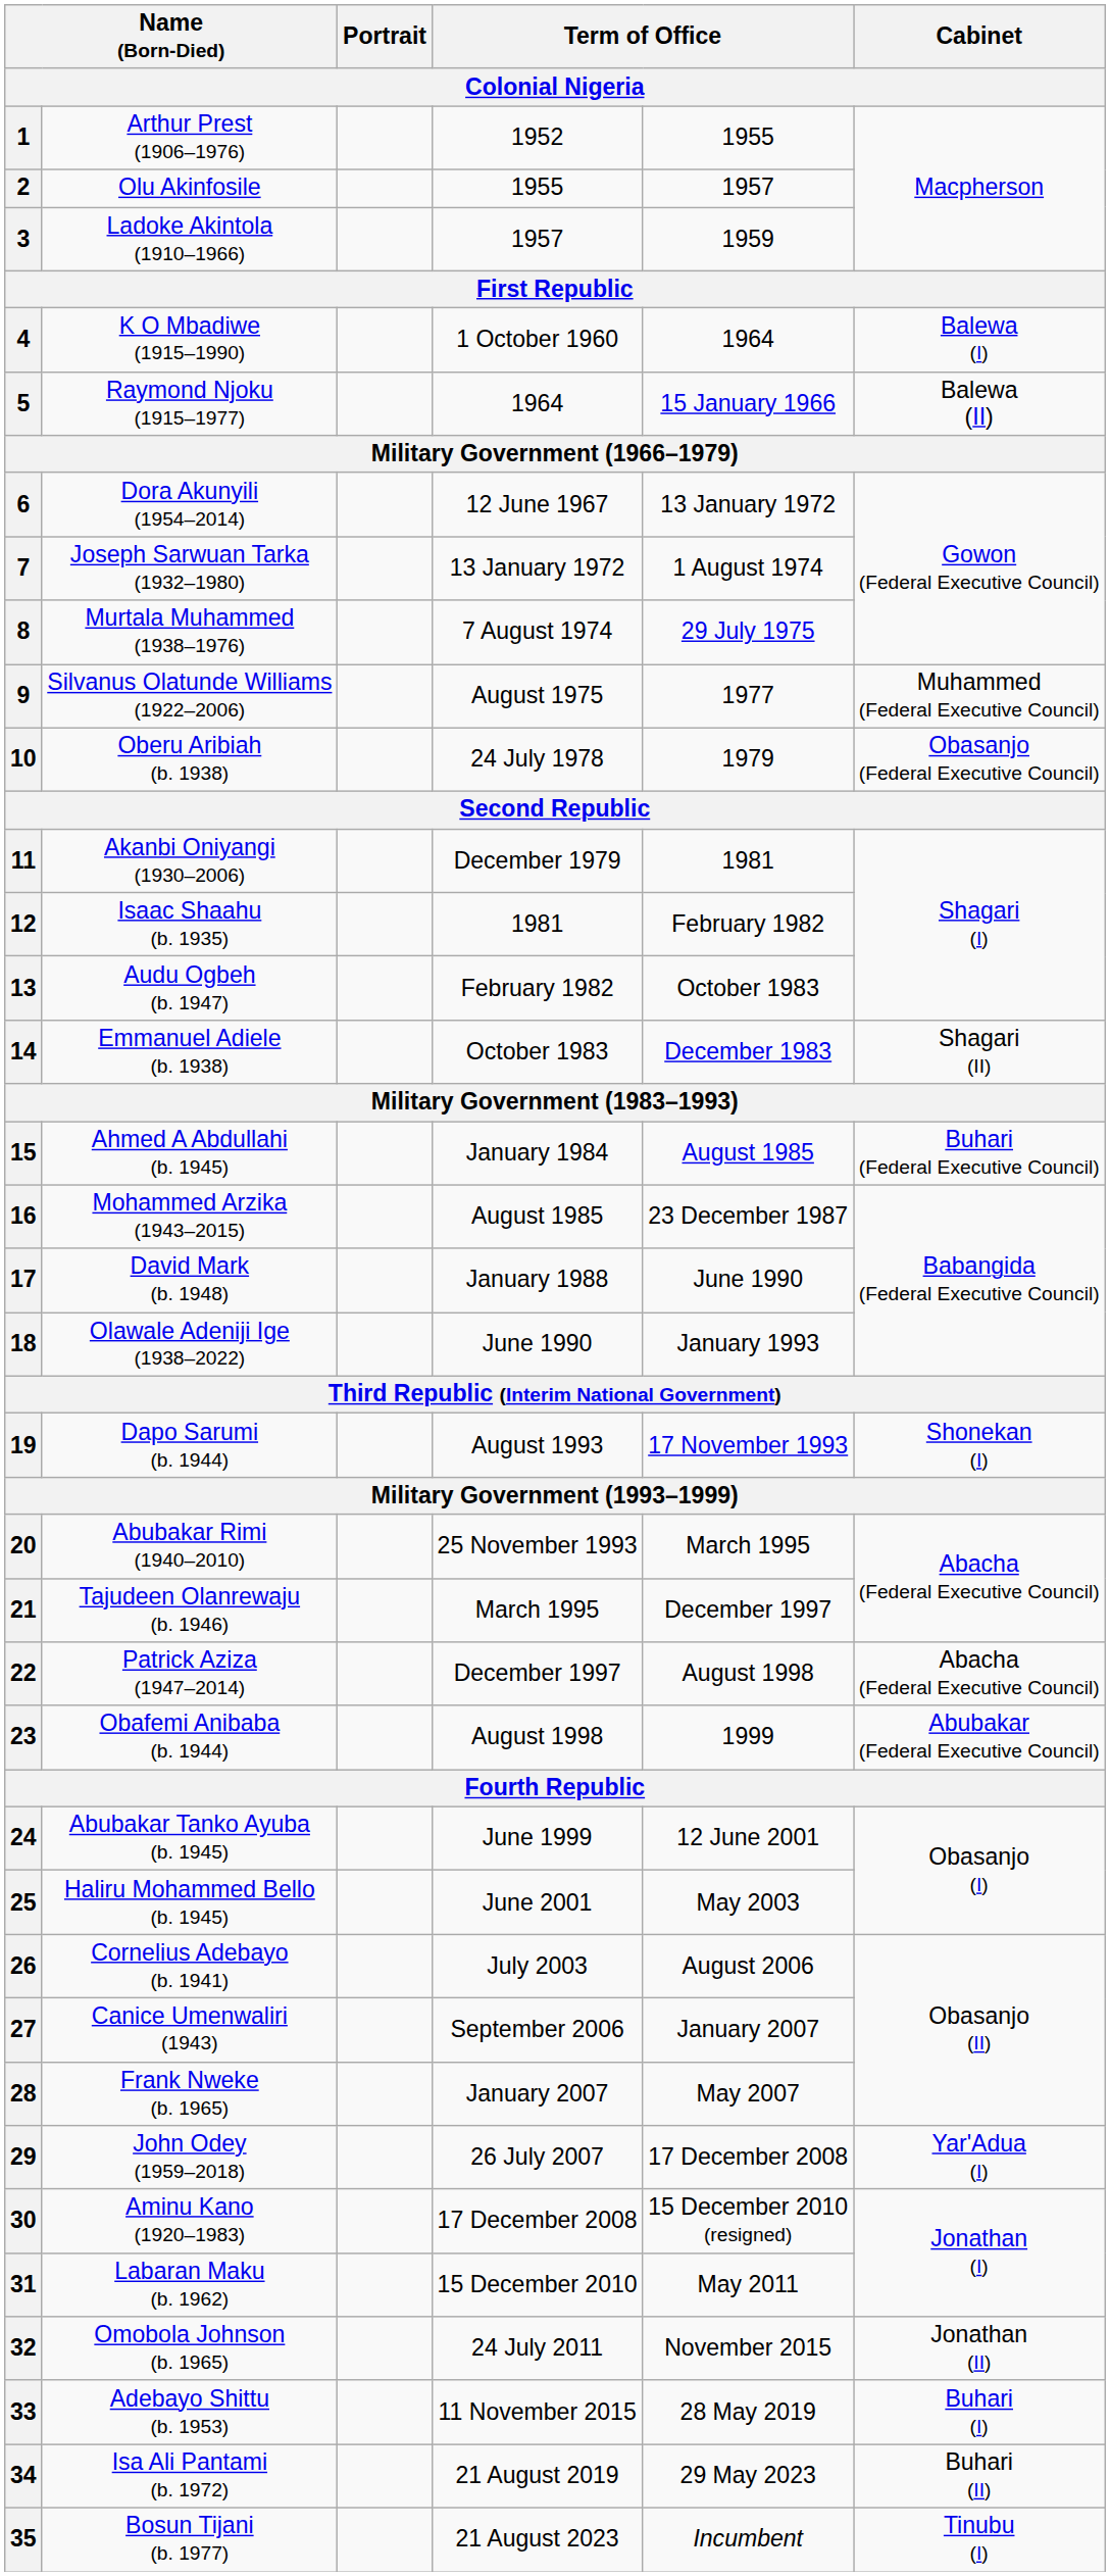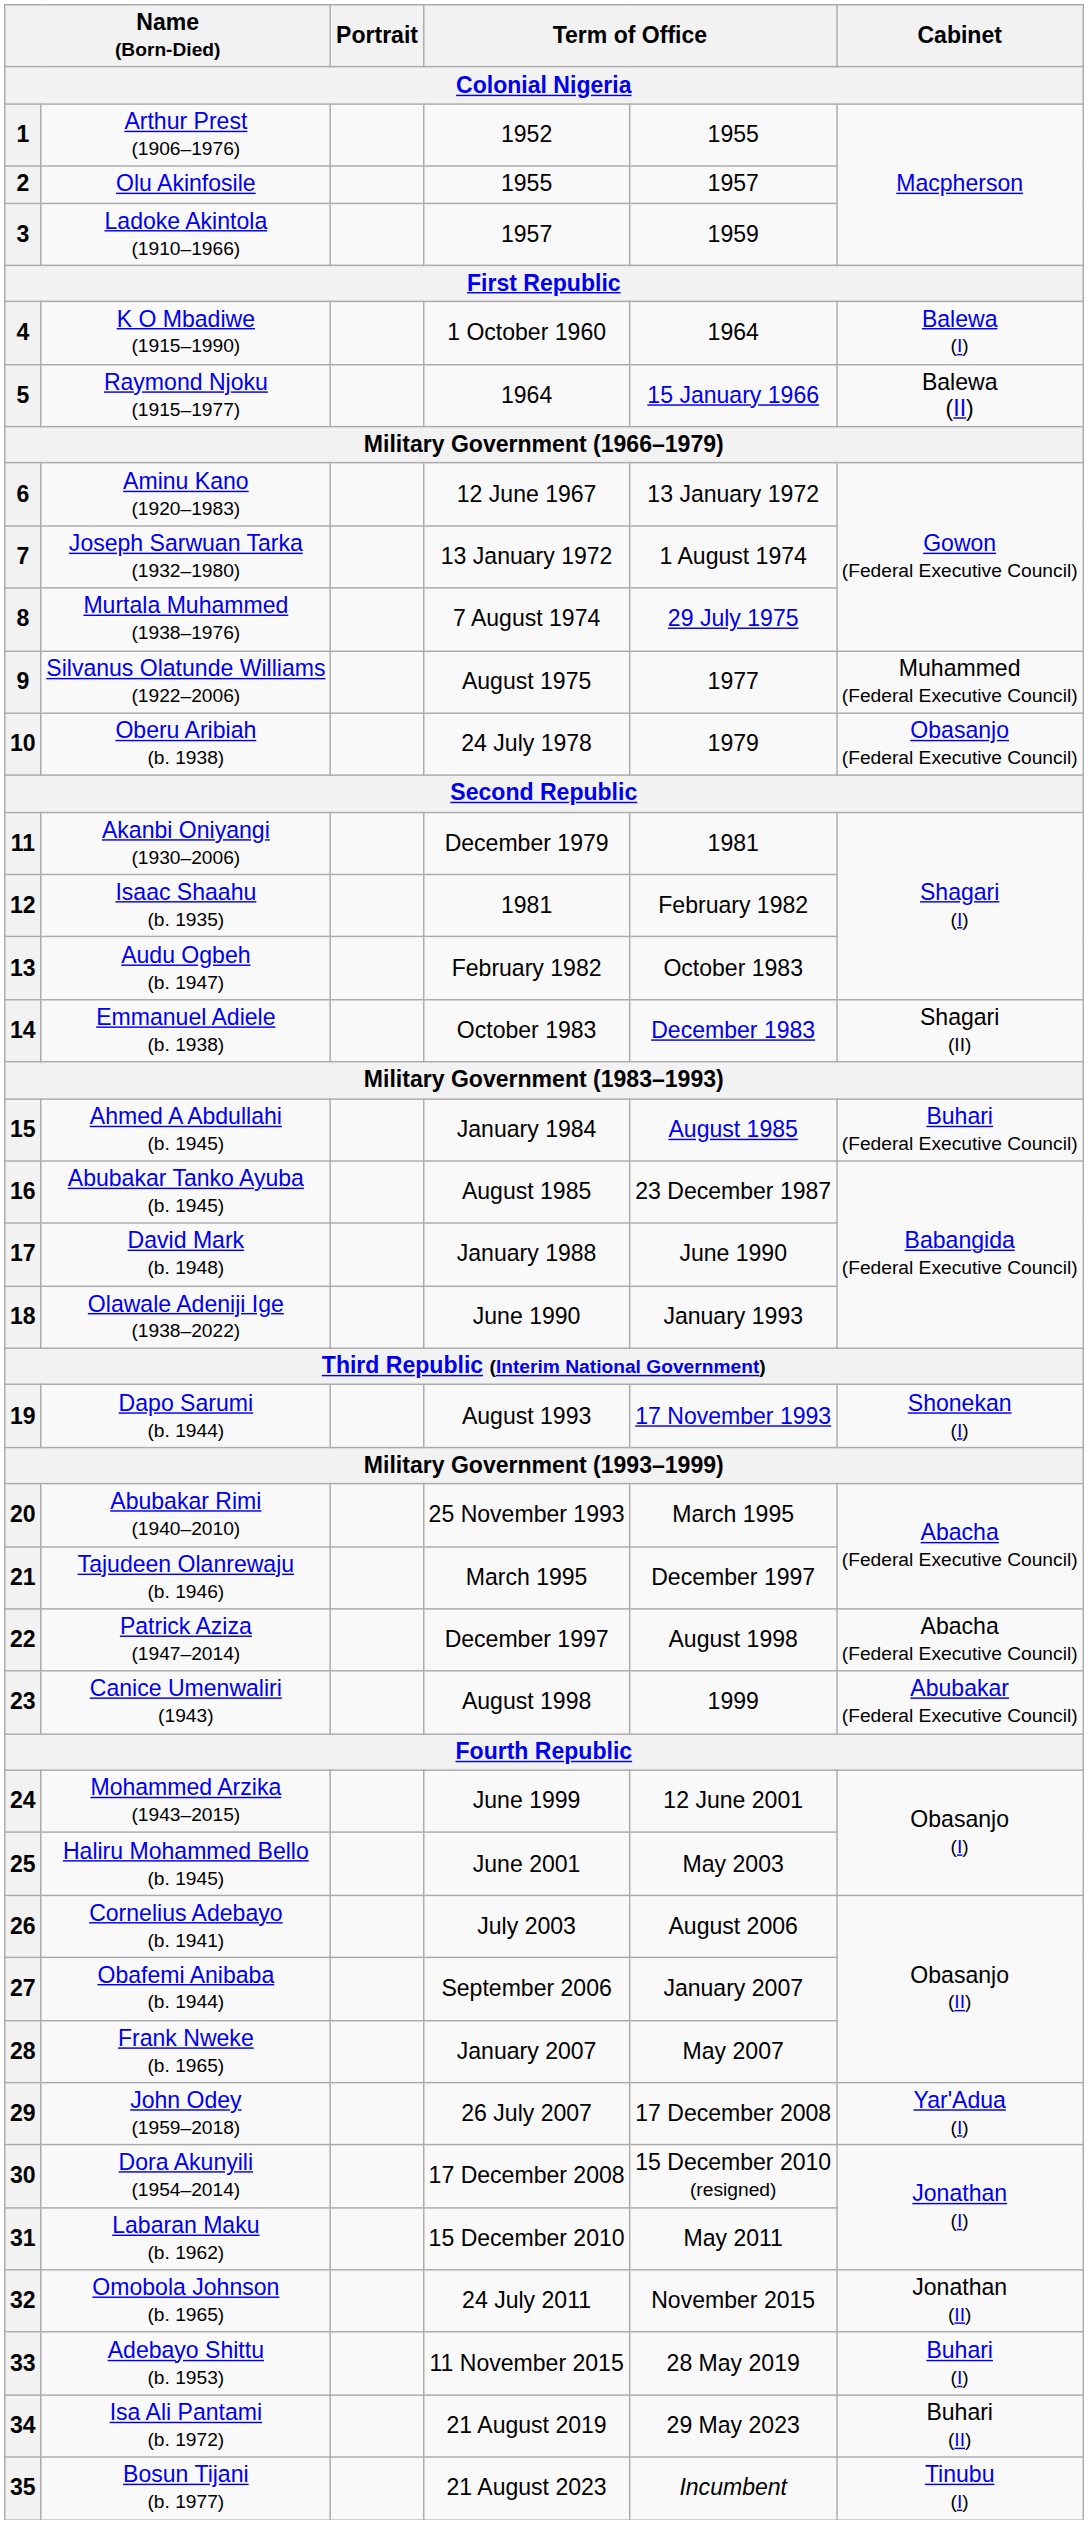6 | column 2: Dora Akunyili (1954–2014) -> Aminu Kano (1920–1983)
16 | column 2: Mohammed Arzika (1943–2015) -> Abubakar Tanko Ayuba (b. 1945)
23 | column 2: Obafemi Anibaba (b. 1944) -> Canice Umenwaliri (1943)
24 | column 2: Abubakar Tanko Ayuba (b. 1945) -> Mohammed Arzika (1943–2015)
27 | column 2: Canice Umenwaliri (1943) -> Obafemi Anibaba (b. 1944)
30 | column 2: Aminu Kano (1920–1983) -> Dora Akunyili (1954–2014)
